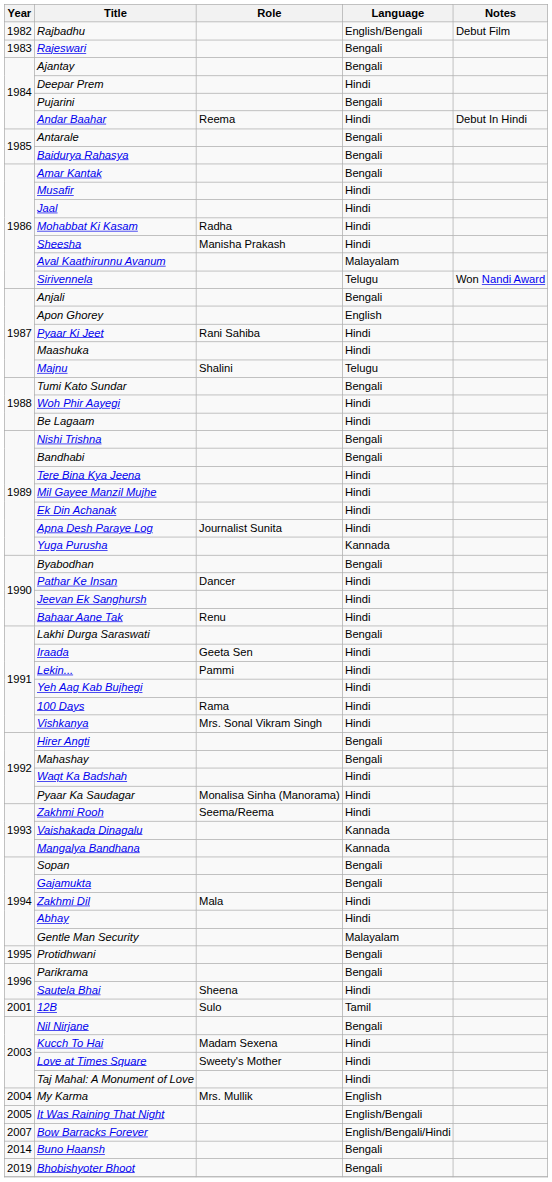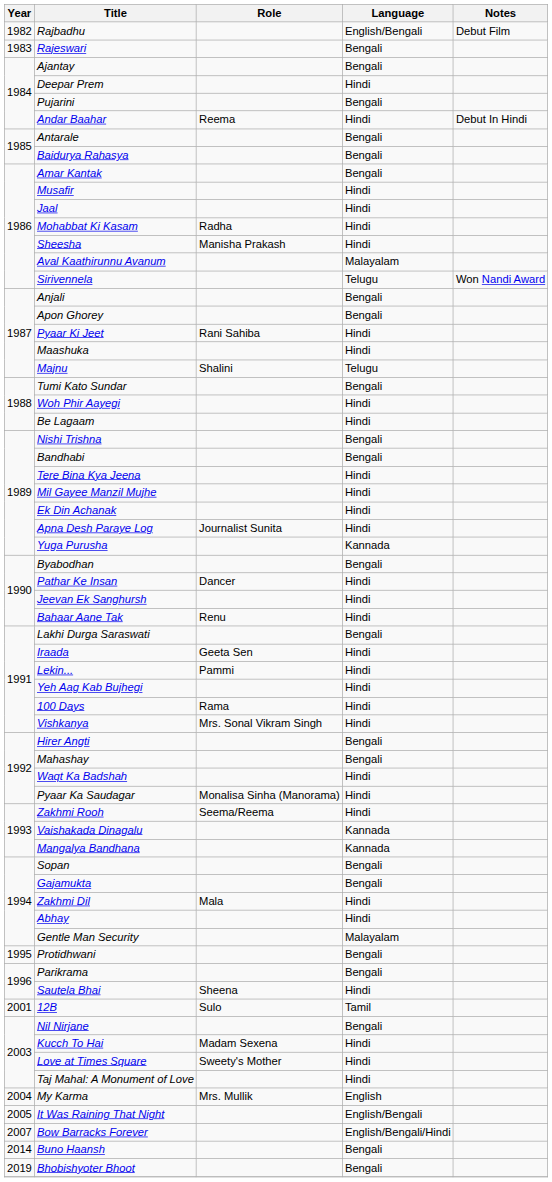Apon Ghorey | Language: English -> Bengali
